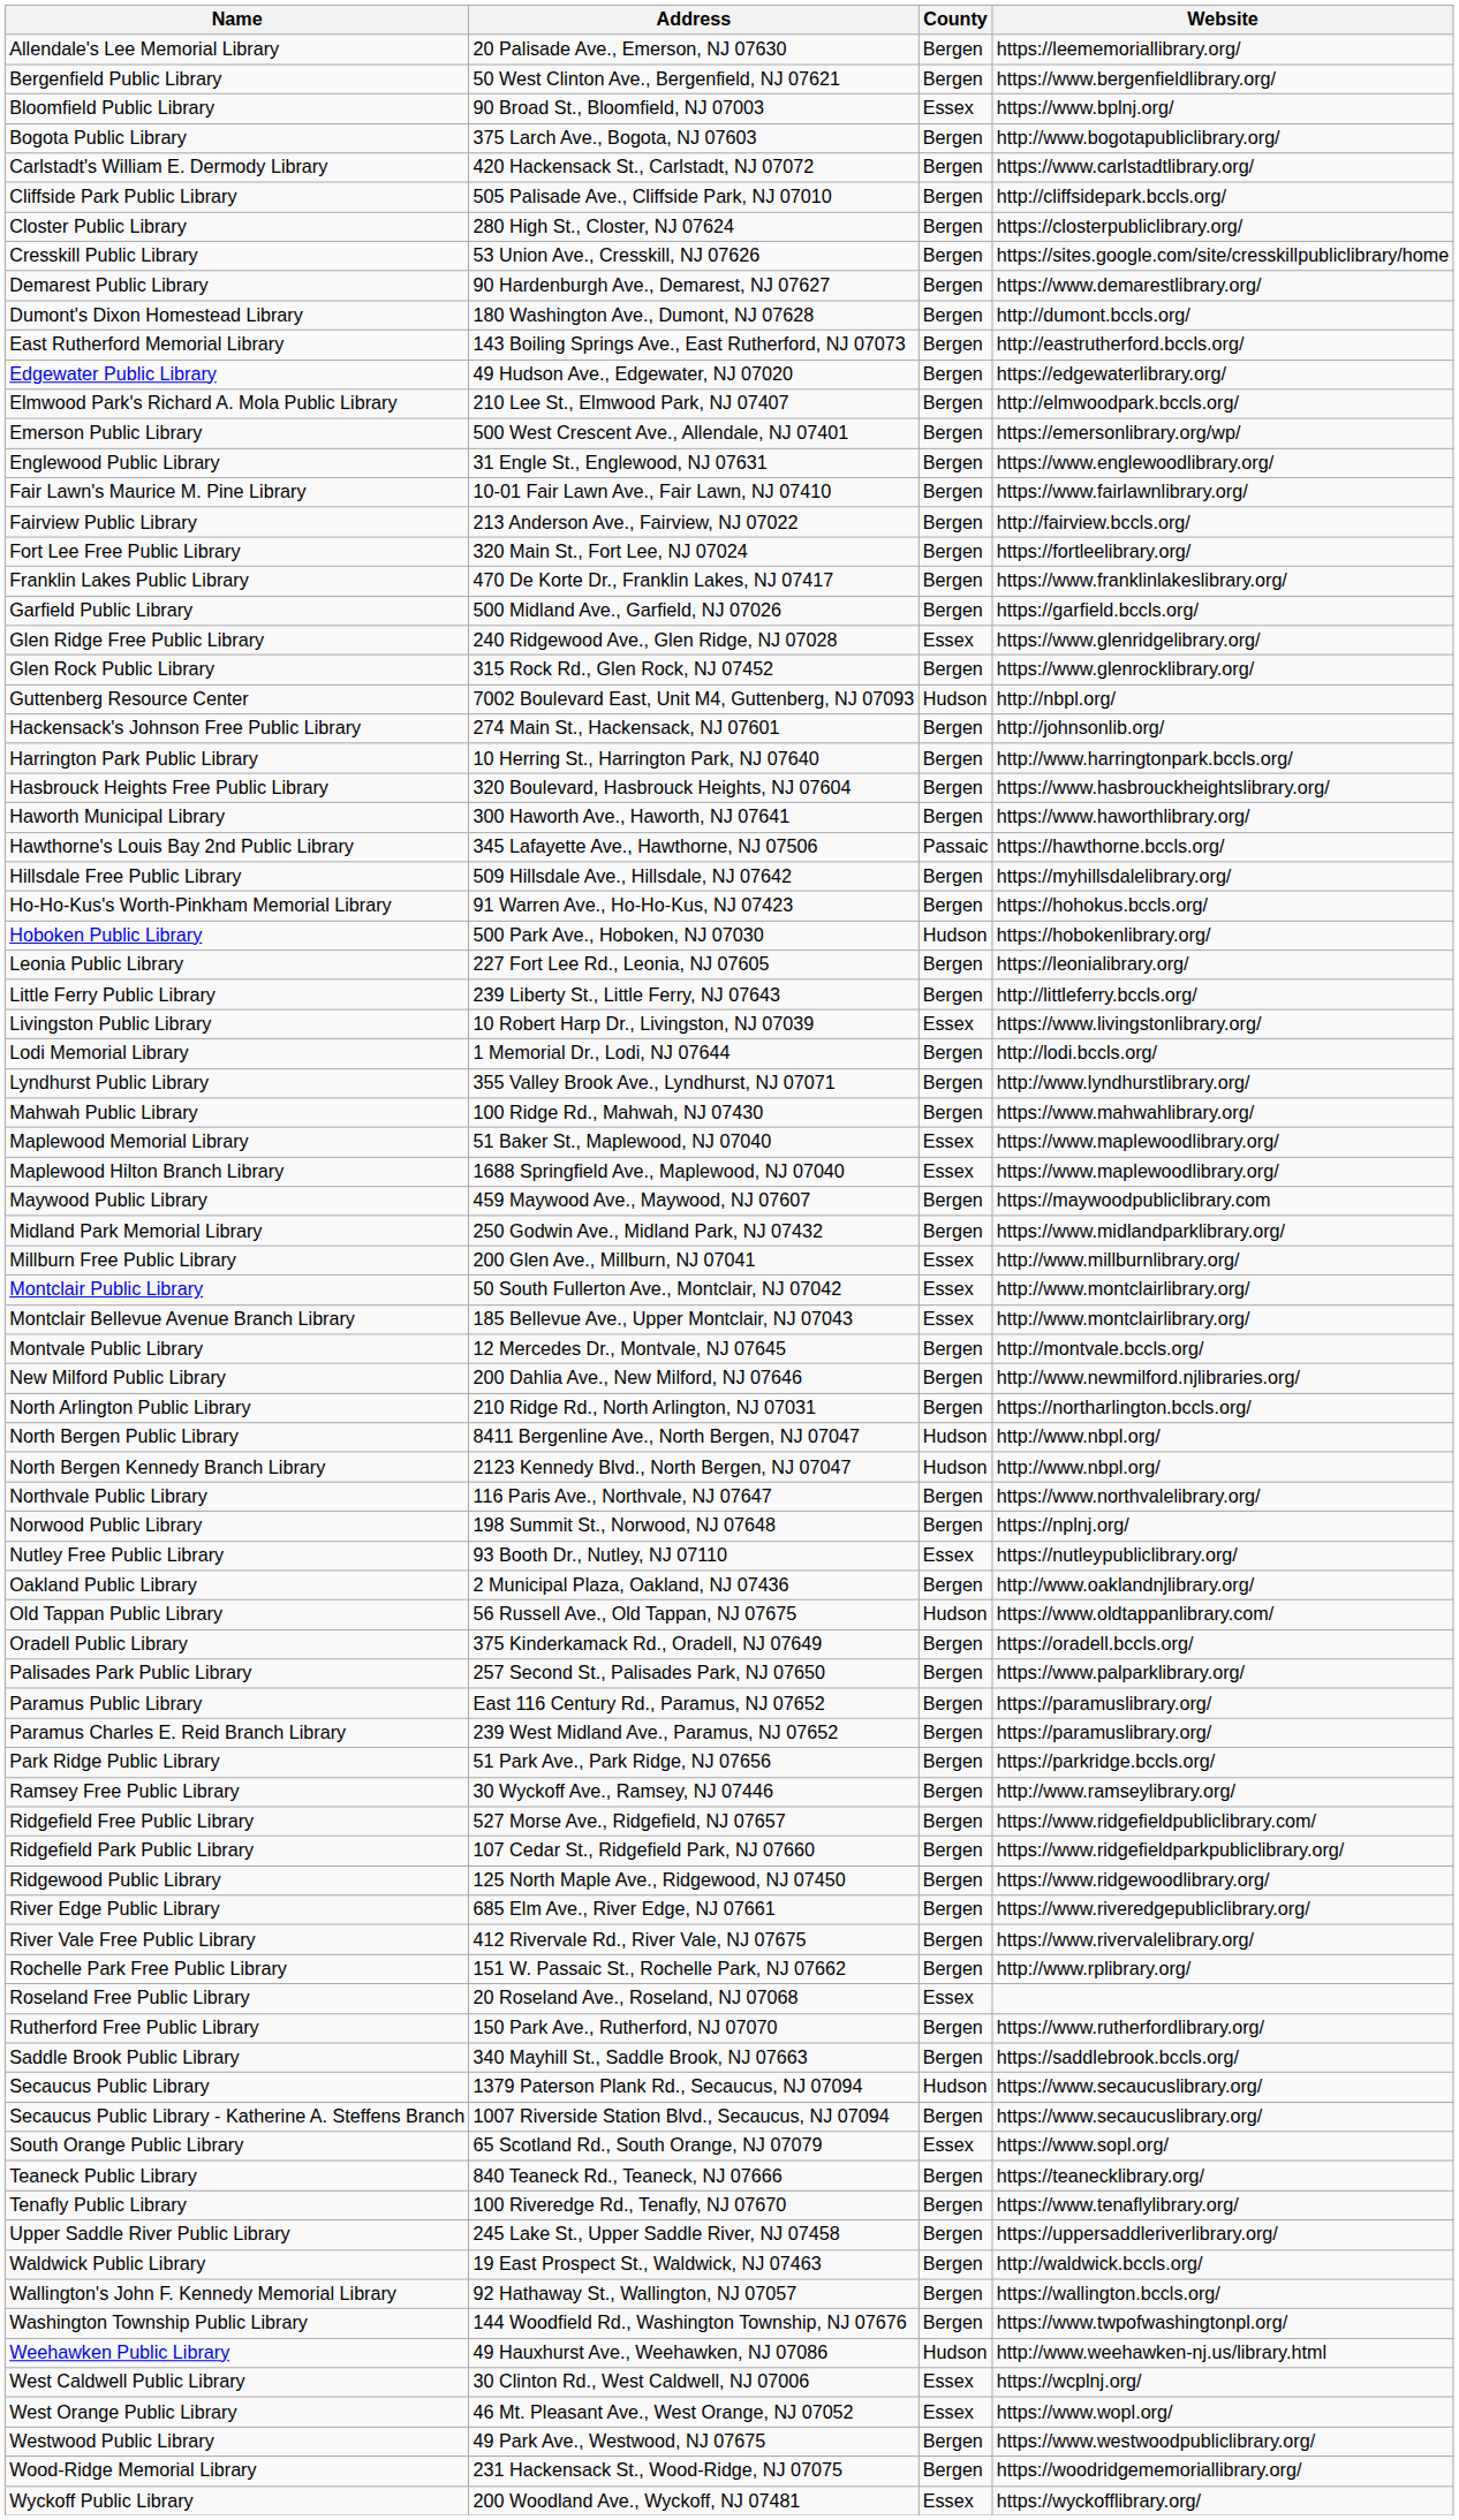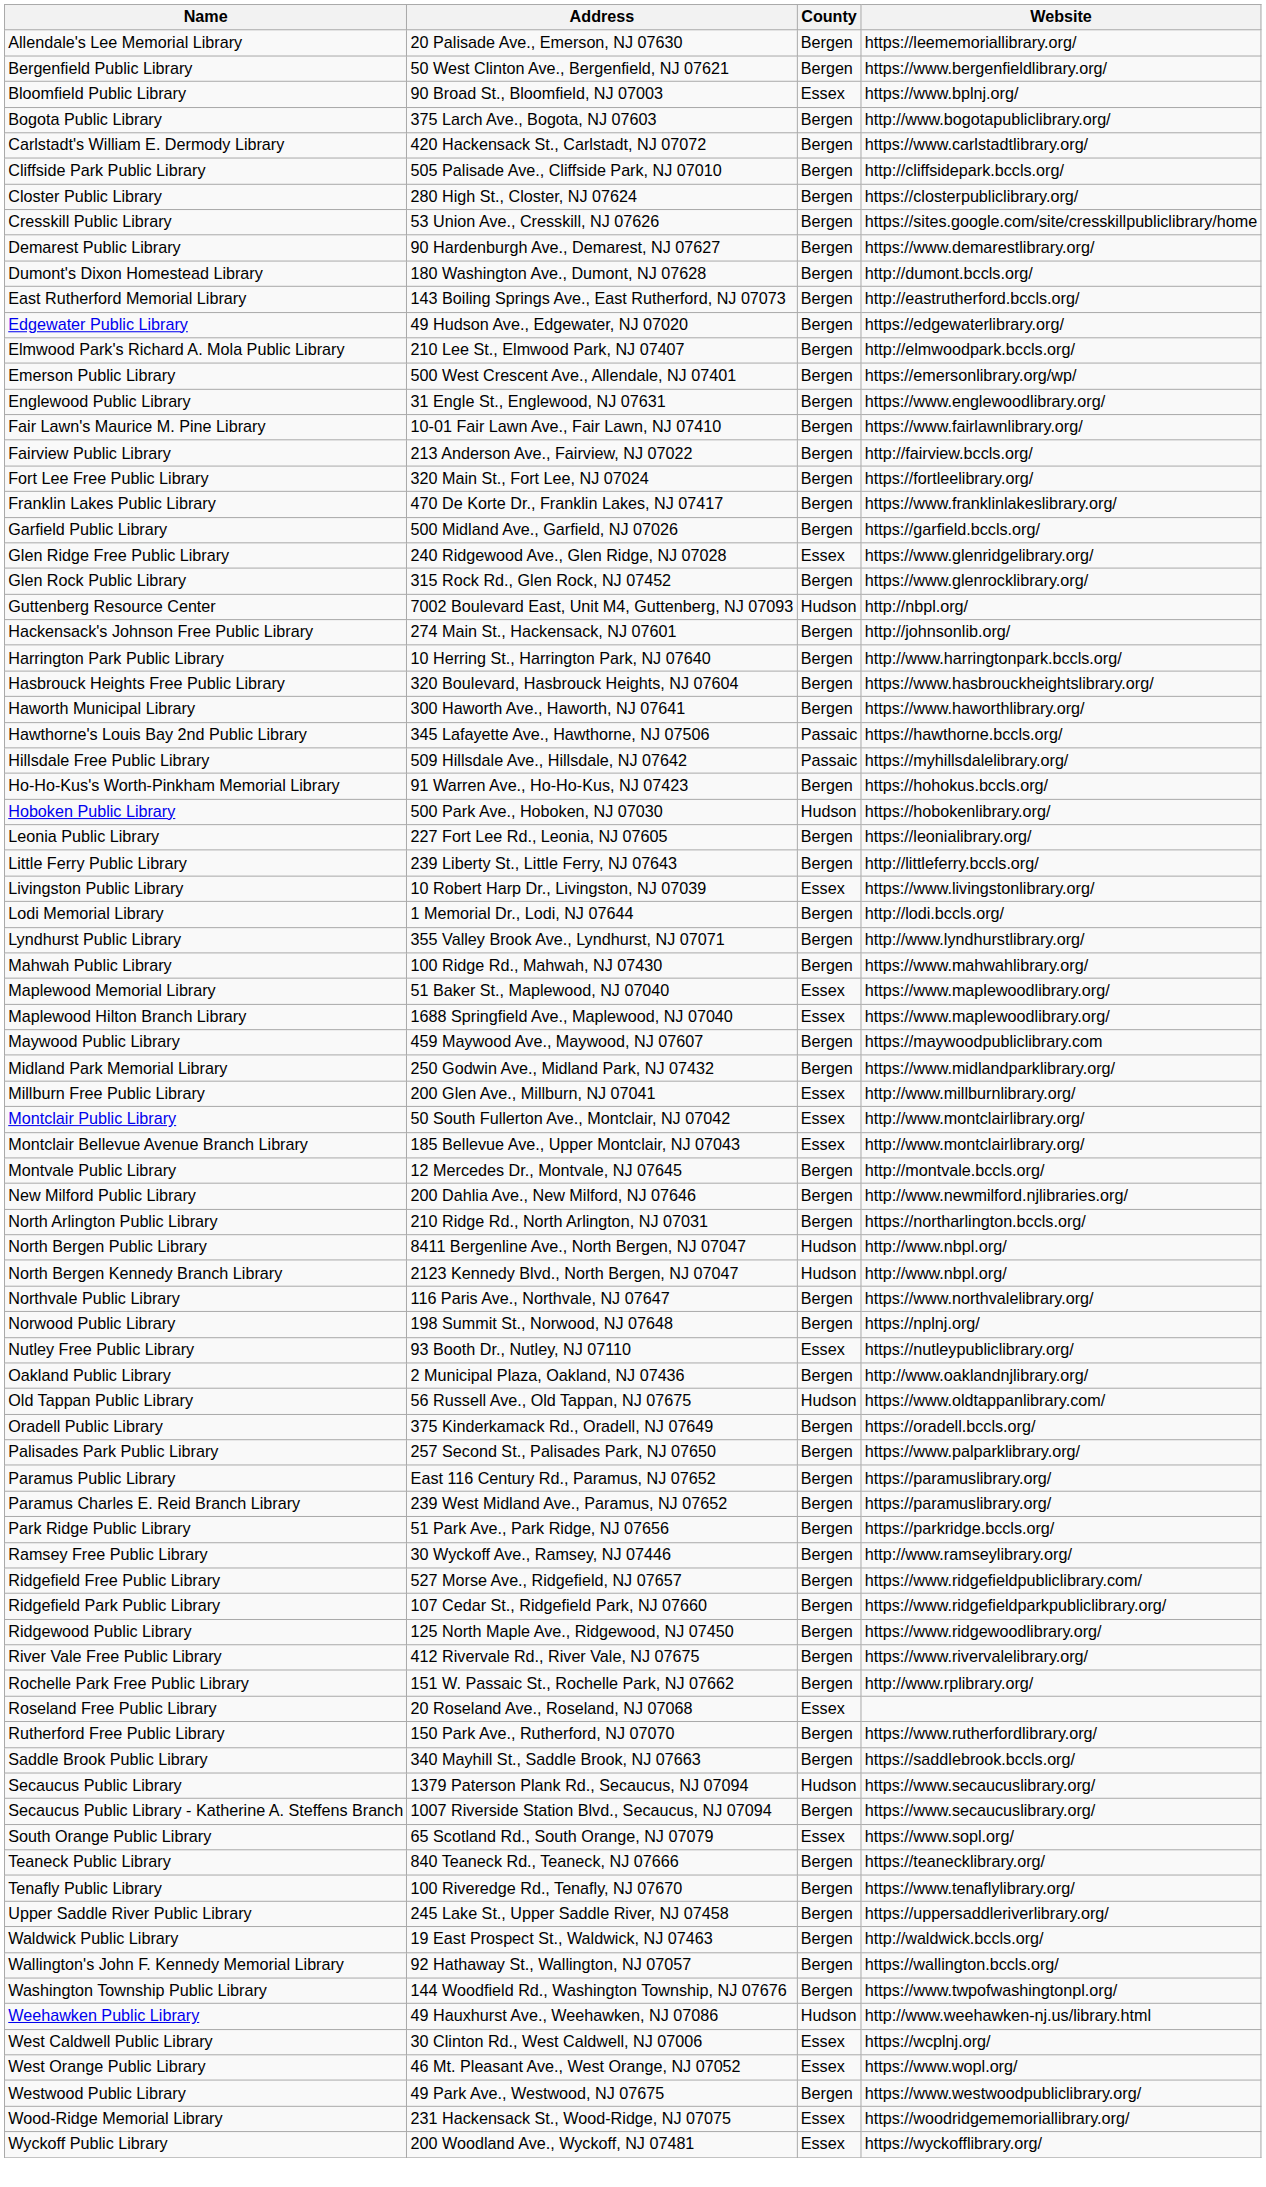Hillsdale Free Public Library | County: Bergen -> Passaic
- row: River Edge Public Library | 685 Elm Ave., River Edge, NJ 07661 | Bergen | https://www.riveredgepubliclibrary.org/
Wood-Ridge Memorial Library | County: Bergen -> Essex
